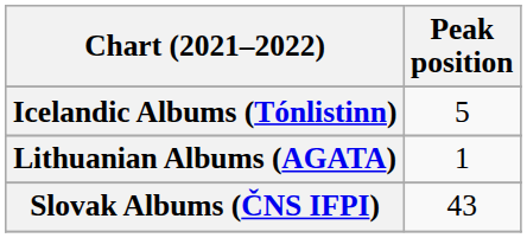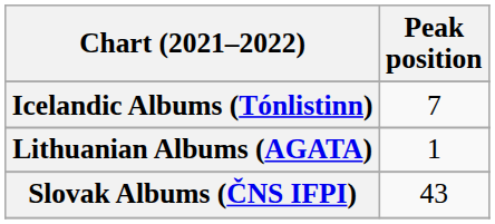Icelandic Albums (Tónlistinn) | Peak position: 5 -> 7
